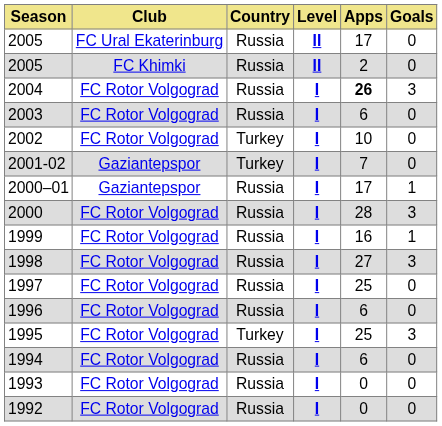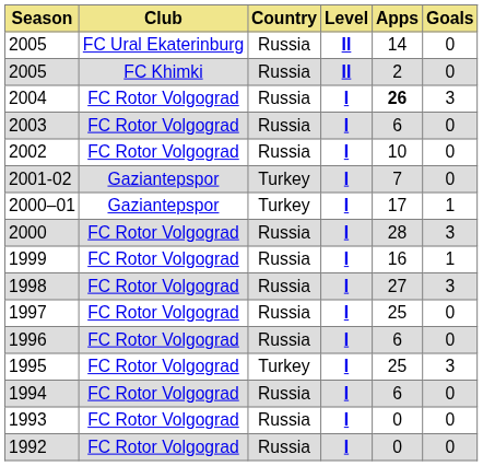2005 / FC Ural Ekaterinburg | Apps: 17 -> 14
2002 | Country: Turkey -> Russia
2000–01 | Country: Russia -> Turkey
